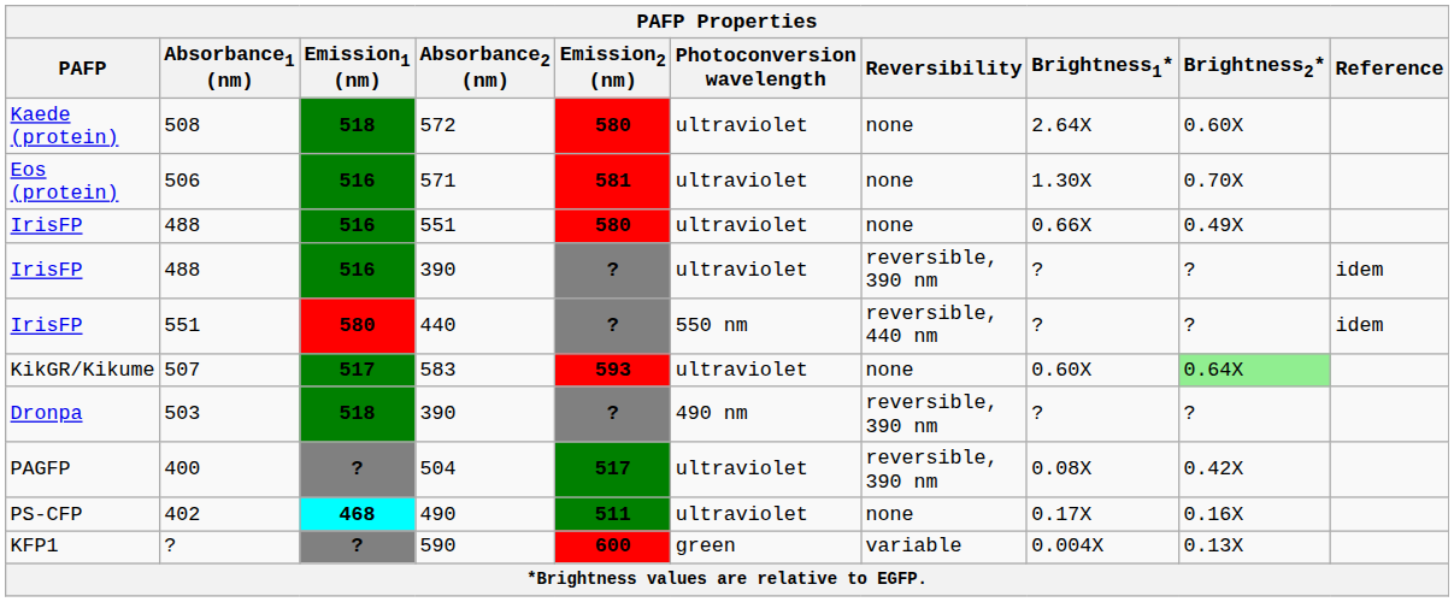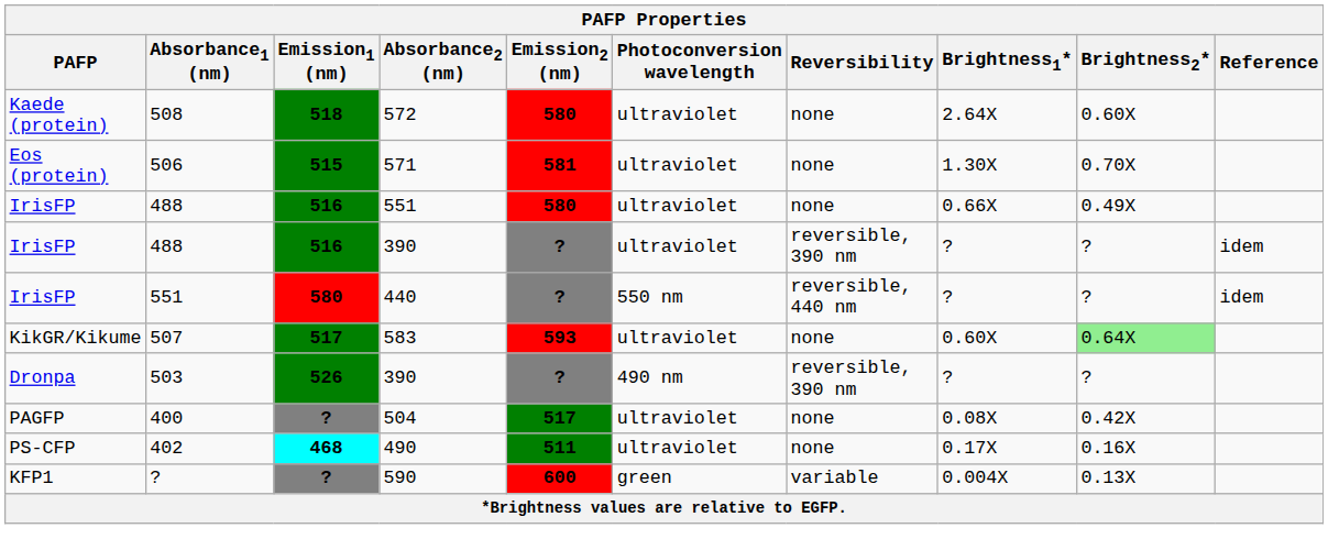506 | Emission1 (nm): 516 -> 515
503 | Emission1 (nm): 518 -> 526
400 | Reversibility: reversible, 390 nm -> none
